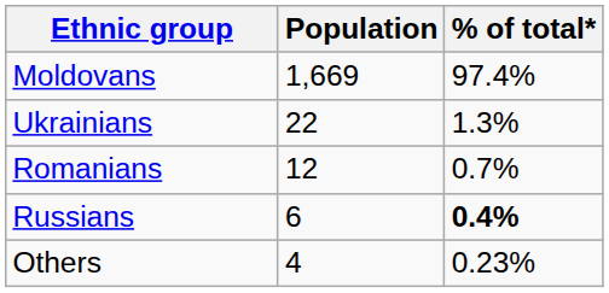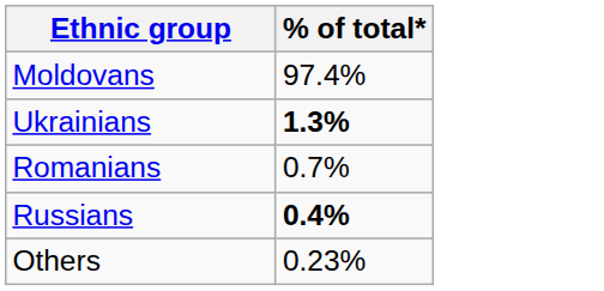- column: Population | 1,669 | 22 | 12 | 6 | 4
Ukrainians | % of total*: normal -> bold
